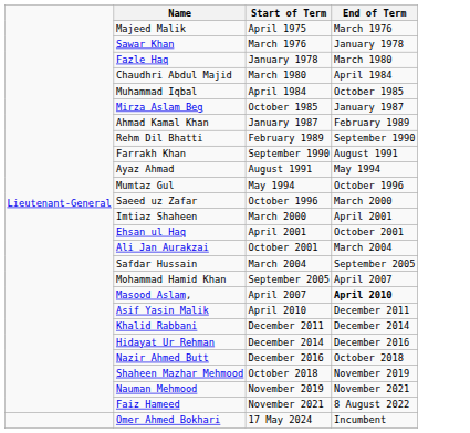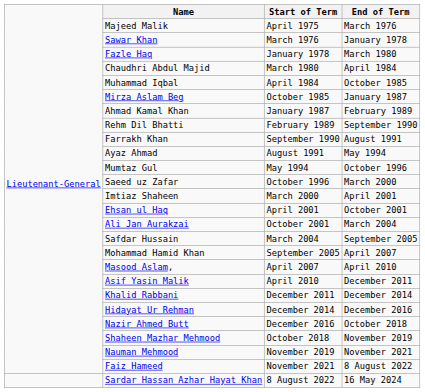Masood Aslam, | column 4: bold -> normal
+ row: Sardar Hassan Azhar Hayat Khan | 8 August 2022 | 16 May 2024
- row: Omer Ahmed Bokhari | 17 May 2024 | Incumbent
